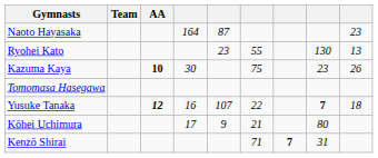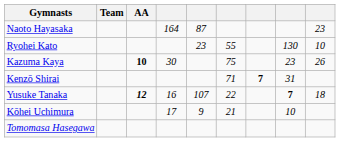Ryohei Kato | column 9: 13 -> 10
rows swapped: Kenzō Shirai <-> Tomomasa Hasegawa
Kōhei Uchimura | column 8: 80 -> 10
